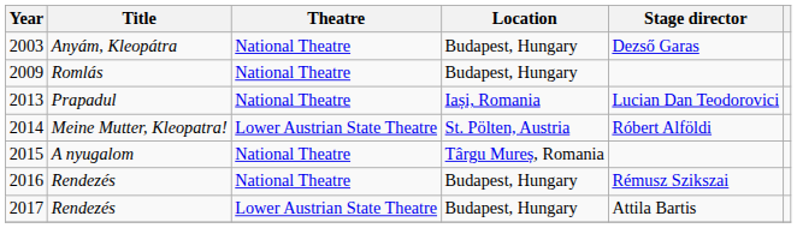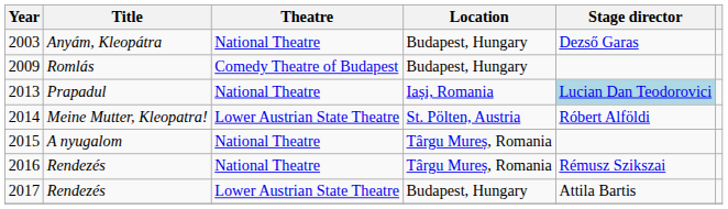2009 | Theatre: National Theatre -> Comedy Theatre of Budapest
2013 | Stage director: no background -> lightblue background
2016 | Location: Budapest, Hungary -> Târgu Mureș, Romania
